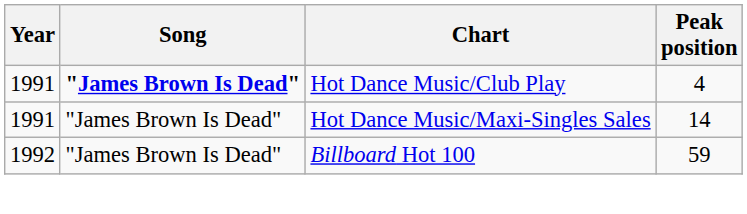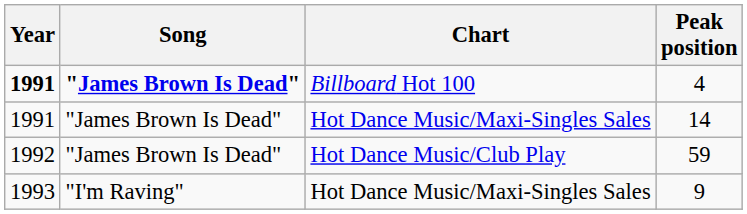4 | Year: normal -> bold
4 | Chart: Hot Dance Music/Club Play -> Billboard Hot 100
59 | Chart: Billboard Hot 100 -> Hot Dance Music/Club Play
+ row: 1993 | "I'm Raving" | Hot Dance Music/Maxi-Singles Sales | 9
